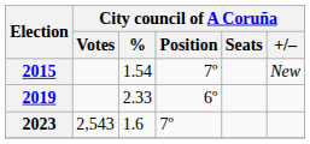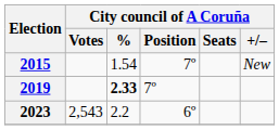2019 | City council of A Coruña / %: normal -> bold
2019 | City council of A Coruña / Position: 6º -> 7º
2023 | City council of A Coruña / %: 1.6 -> 2.2
2023 | City council of A Coruña / Position: 7º -> 6º
